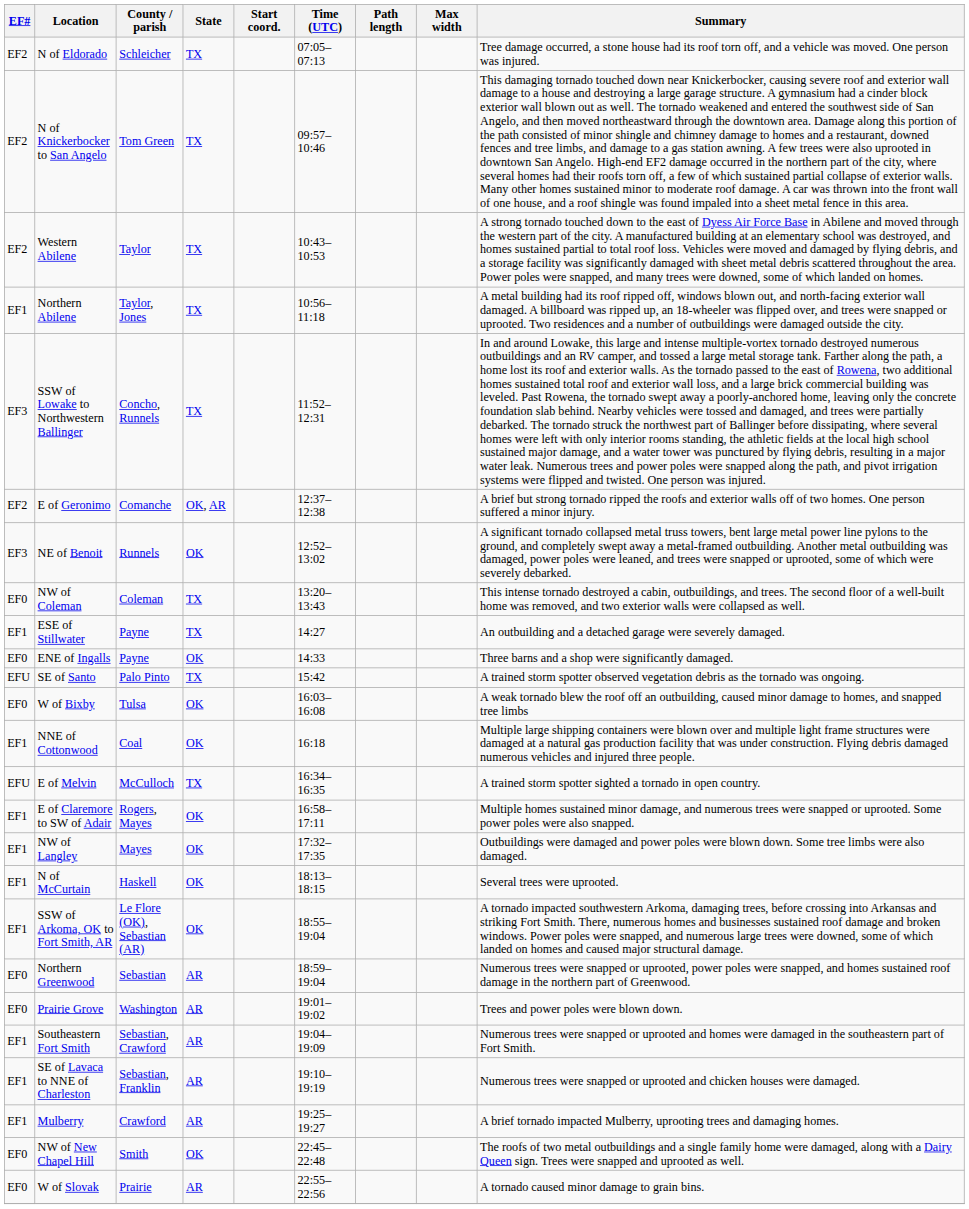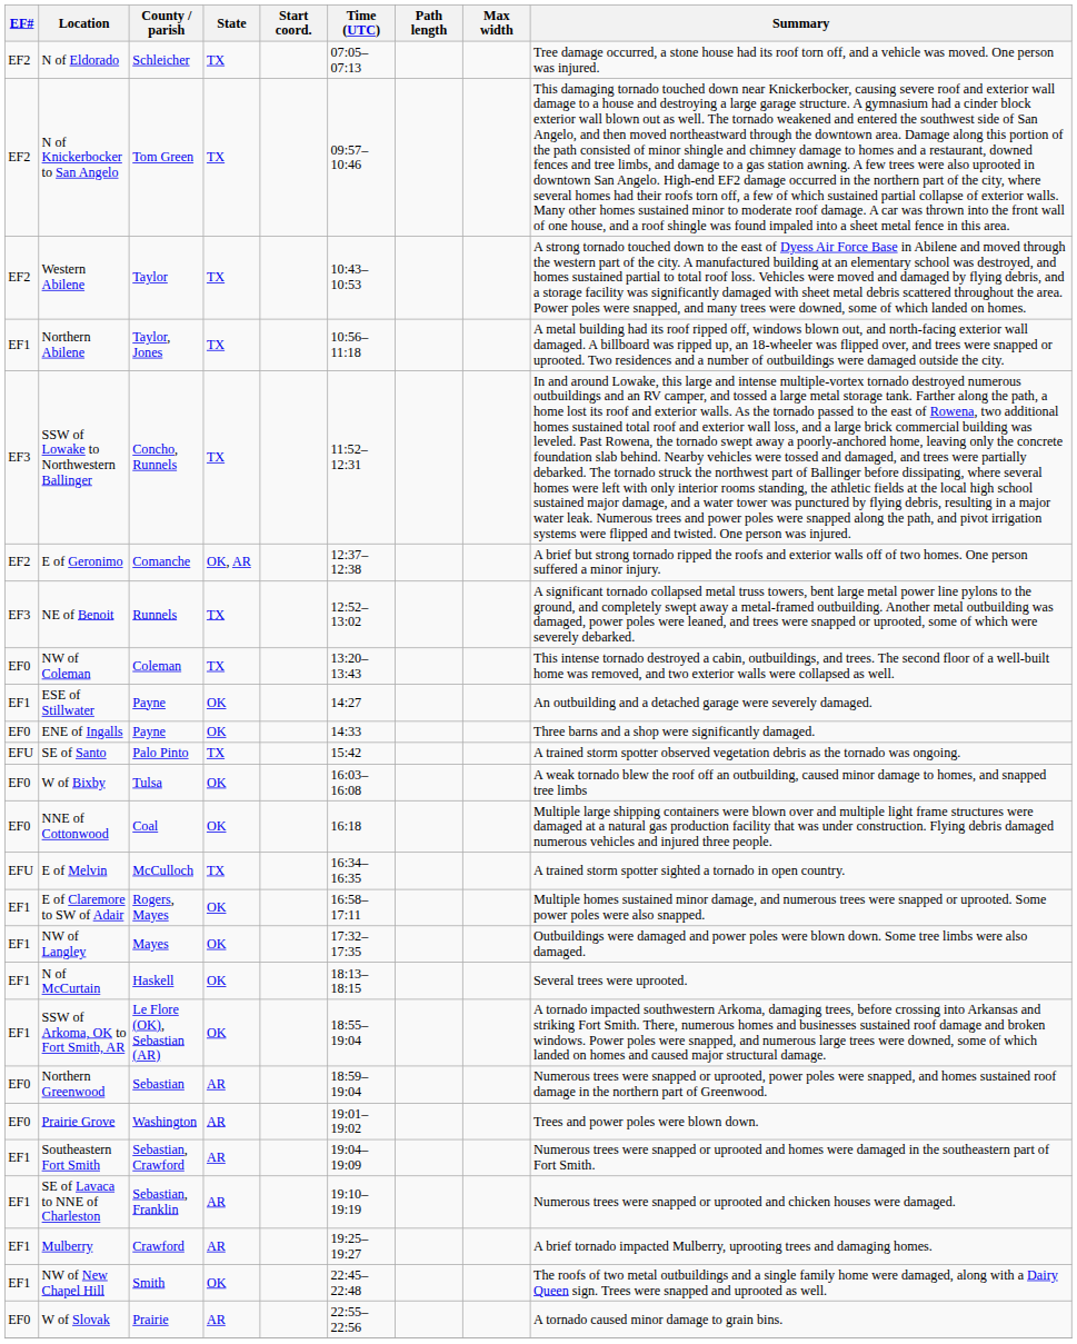NE of Benoit | State: OK -> TX
ESE of Stillwater | State: TX -> OK
NNE of Cottonwood | EF#: EF1 -> EF0
NW of New Chapel Hill | EF#: EF0 -> EF1
